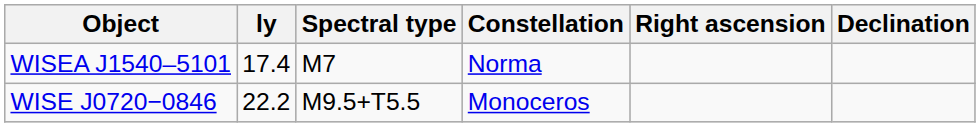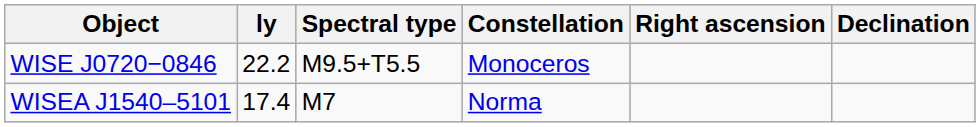rows swapped: WISEA J1540–5101 <-> WISE J0720−0846
